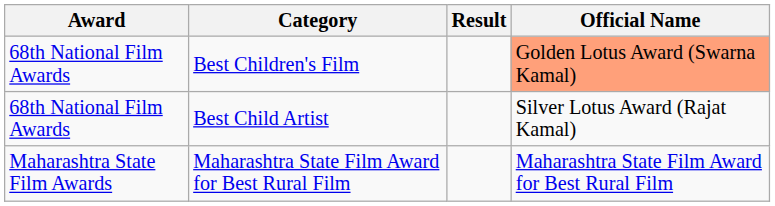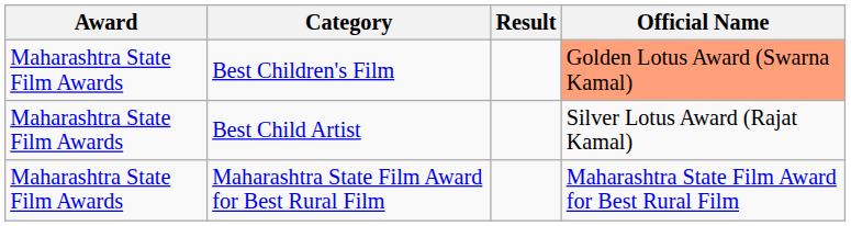Best Children's Film | Award: 68th National Film Awards -> Maharashtra State Film Awards
Best Child Artist | Award: 68th National Film Awards -> Maharashtra State Film Awards
